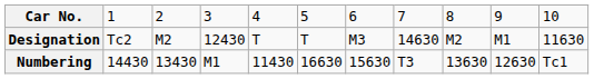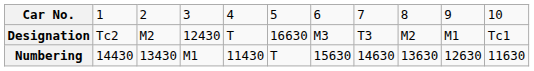Designation | column 6: T -> 16630
Designation | column 8: 14630 -> T3
Designation | column 11: 11630 -> Tc1
Numbering | column 6: 16630 -> T
Numbering | column 8: T3 -> 14630
Numbering | column 11: Tc1 -> 11630
